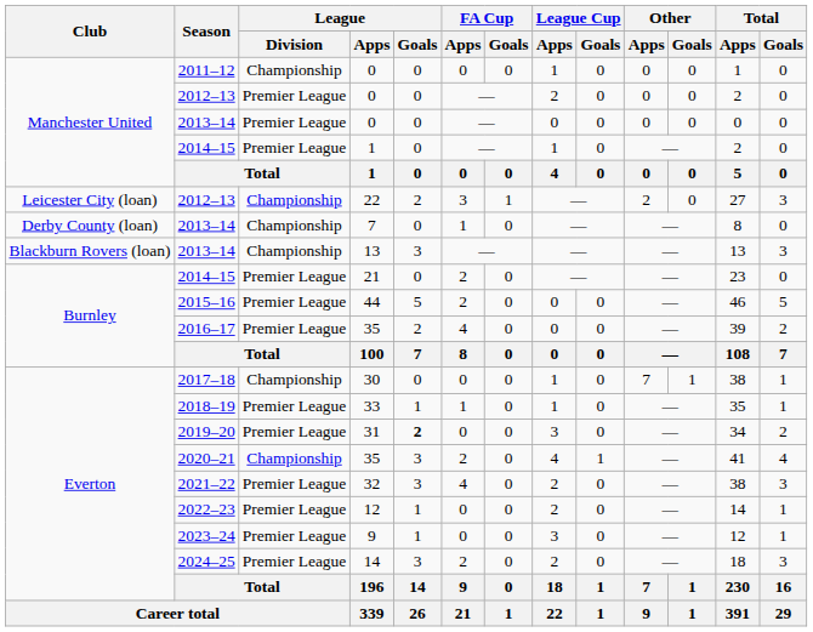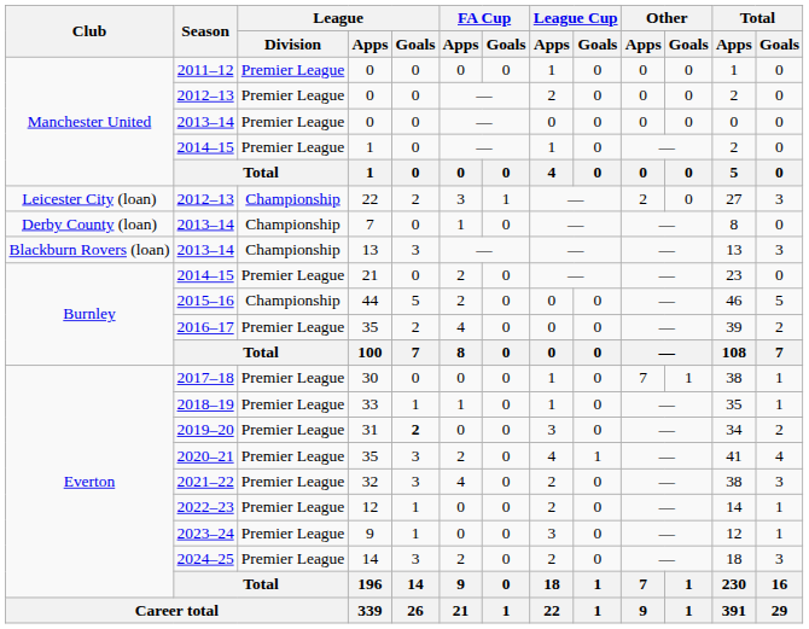2011–12 / 0 | League / Division: Championship -> Premier League
44 | League / Division: Premier League -> Championship
30 | League / Division: Championship -> Premier League
2020–21 / 35 | League / Division: Championship -> Premier League
